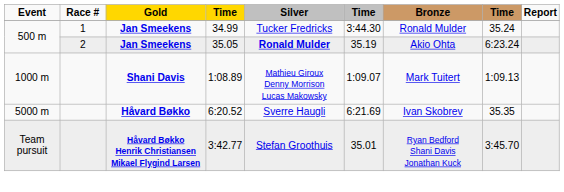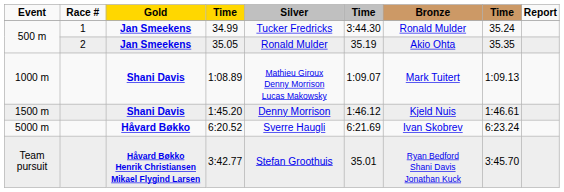35.05 | Silver: bold -> normal
35.05 | column 8: 6:23.24 -> 35.35
+ row: 1500 m | Shani Davis | 1:45.20 | Denny Morrison | 1:46.12 | Kjeld Nuis | 1:46.61
6:20.52 | column 8: 35.35 -> 6:23.24
